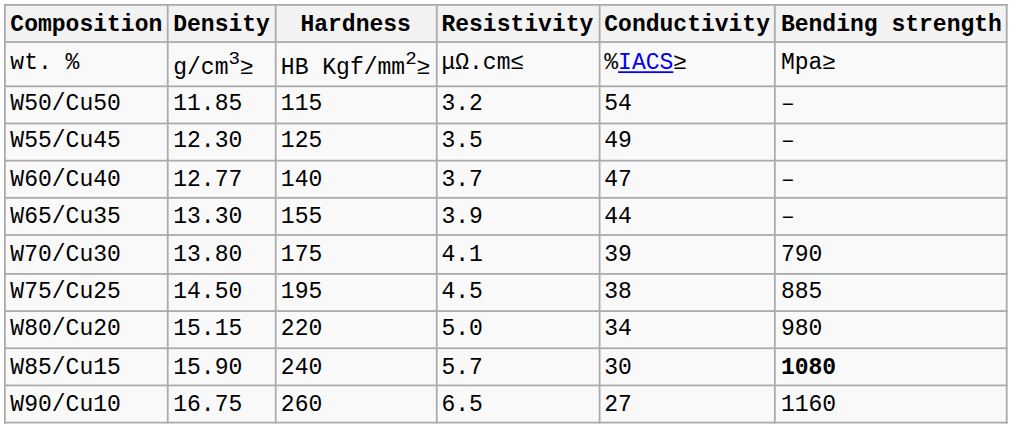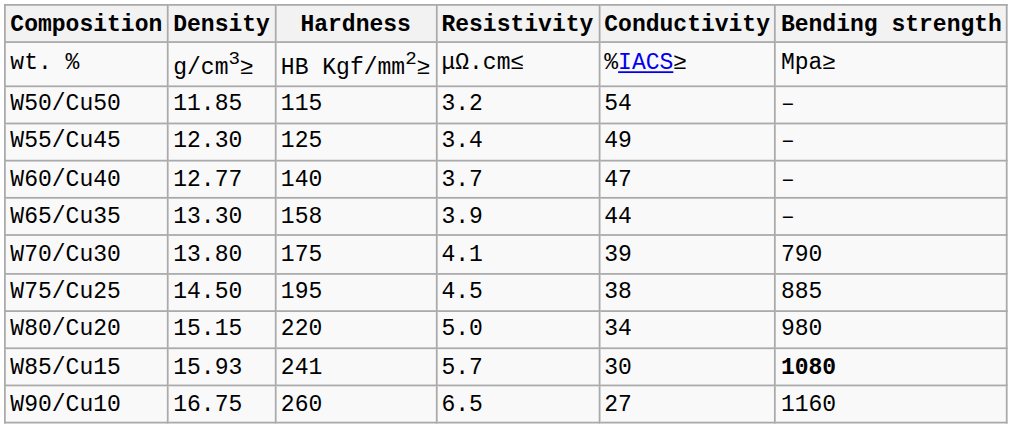W55/Cu45 | Resistivity: 3.5 -> 3.4
W65/Cu35 | Hardness: 155 -> 158
W85/Cu15 | Density: 15.90 -> 15.93
W85/Cu15 | Hardness: 240 -> 241
